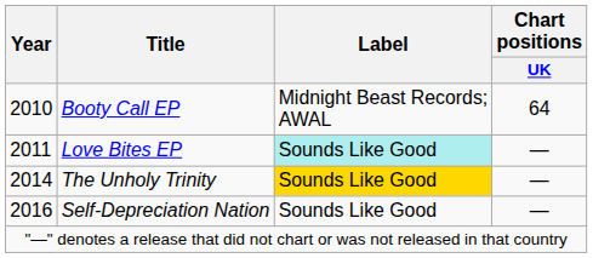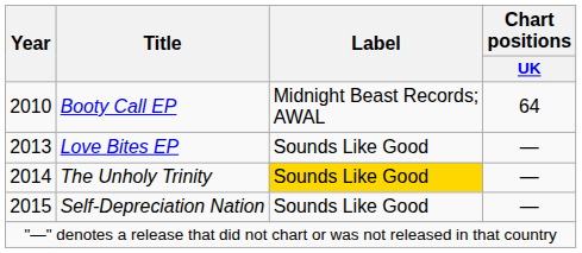Love Bites EP | Year: 2011 -> 2013
Love Bites EP | Label: paleturquoise background -> no background
Self-Depreciation Nation | Year: 2016 -> 2015
